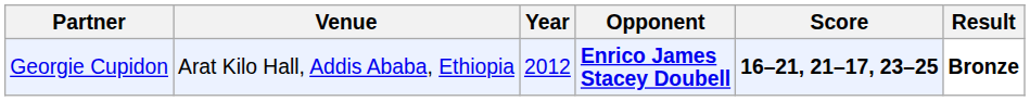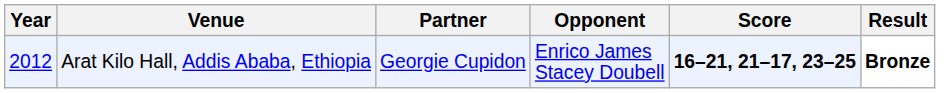columns swapped: Year <-> Partner
Arat Kilo Hall, Addis Ababa, Ethiopia | Opponent: bold -> normal
